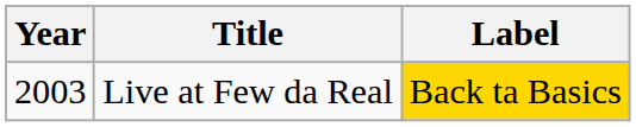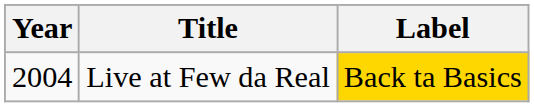Live at Few da Real | Year: 2003 -> 2004
